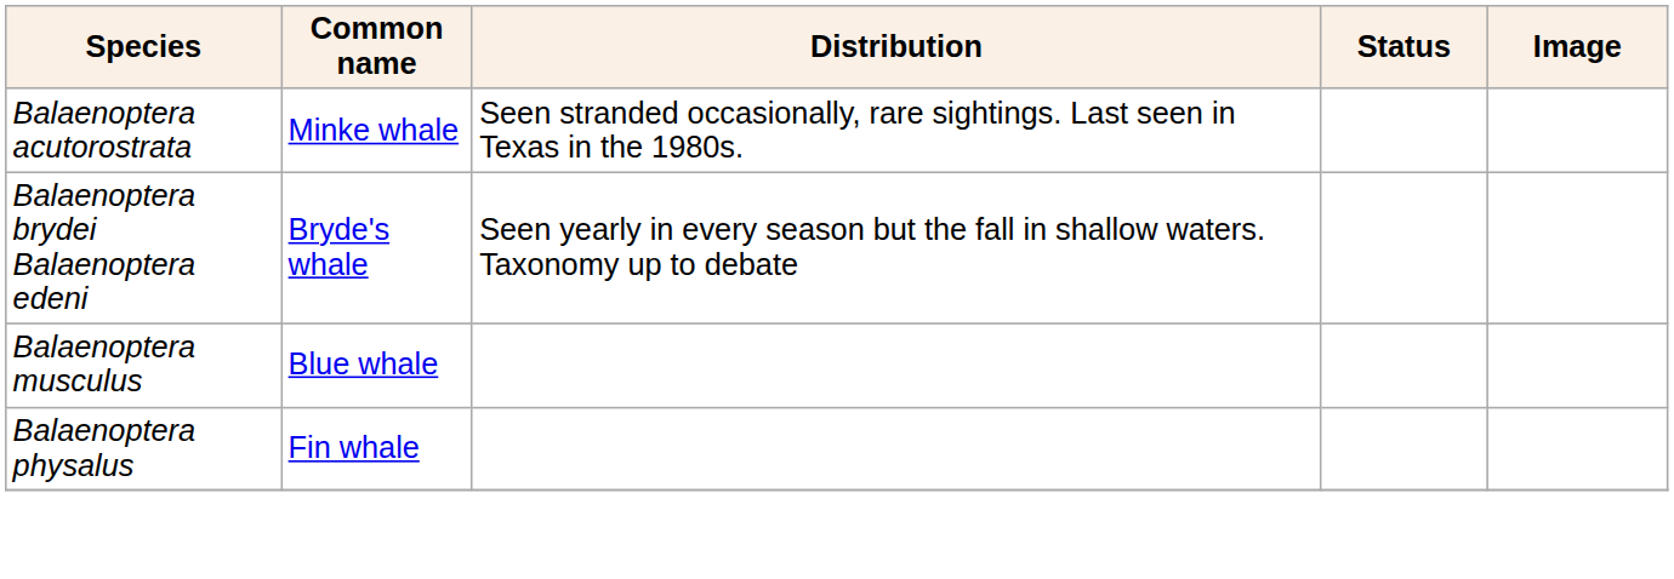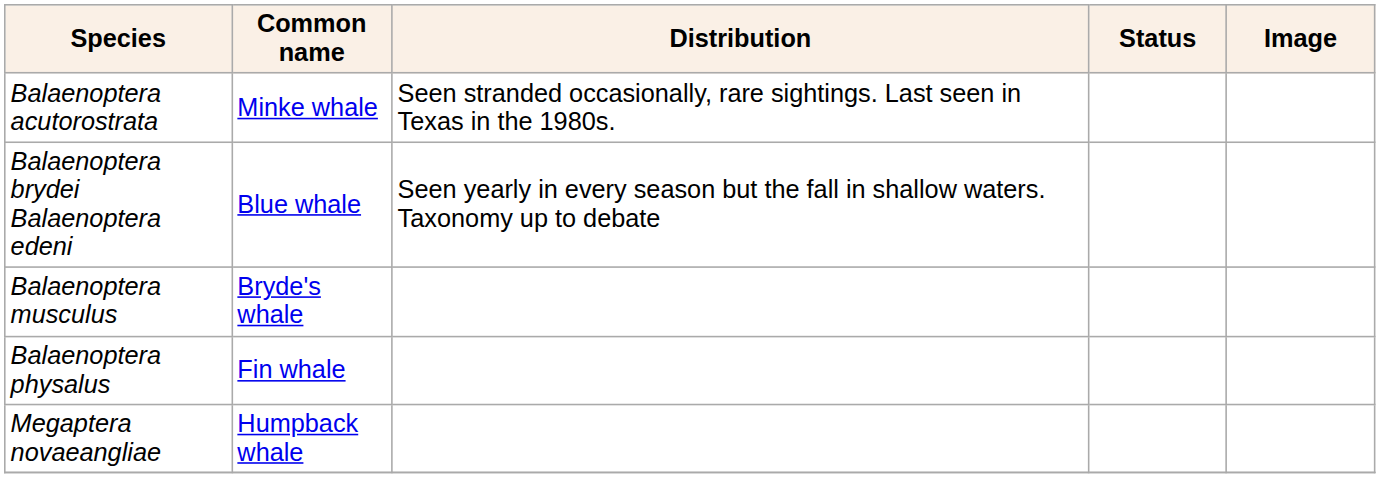Balaenoptera brydei Balaenoptera edeni | Common name: Bryde's whale -> Blue whale
Balaenoptera musculus | Common name: Blue whale -> Bryde's whale
+ row: Megaptera novaeangliae | Humpback whale
